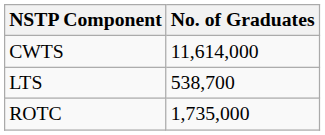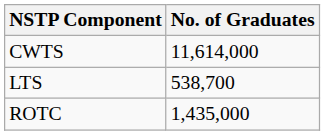ROTC | No. of Graduates: 1,735,000 -> 1,435,000
